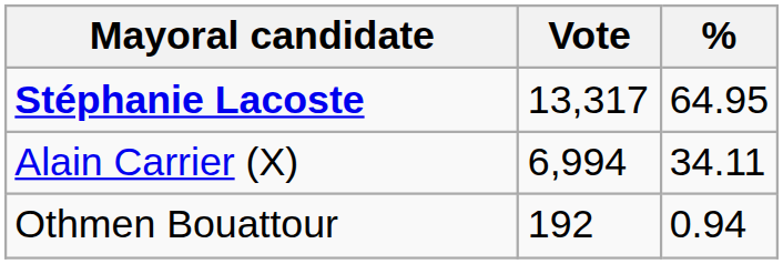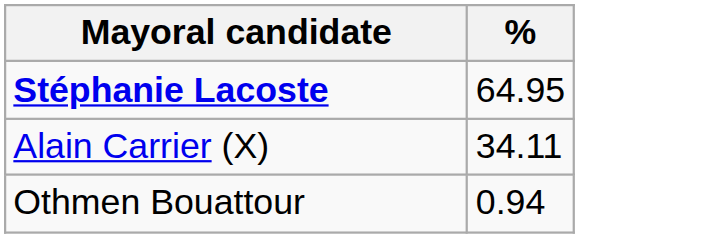- column: Vote | 13,317 | 6,994 | 192
